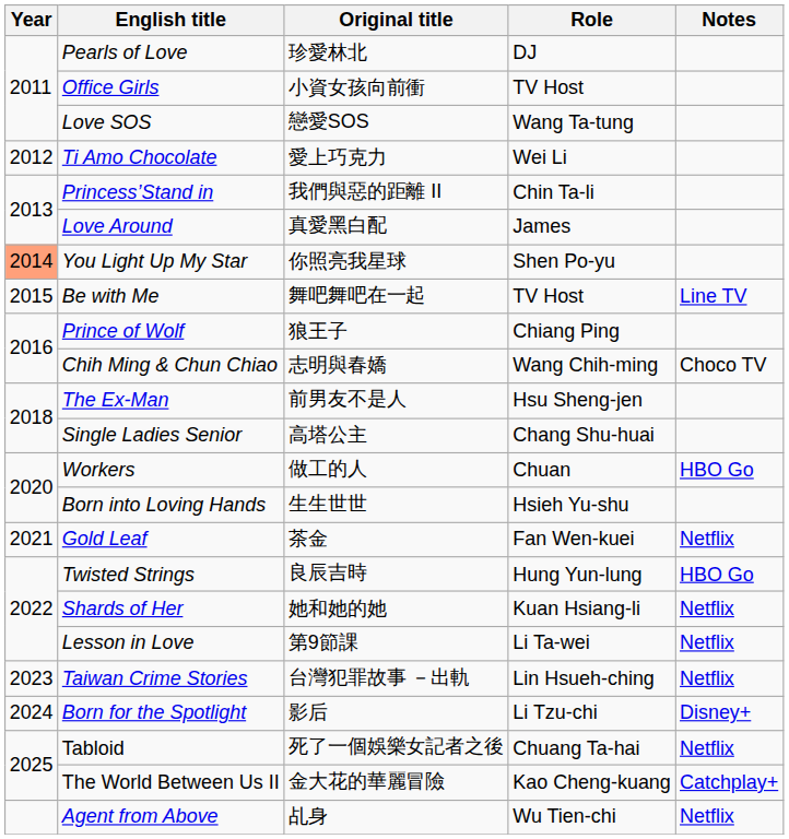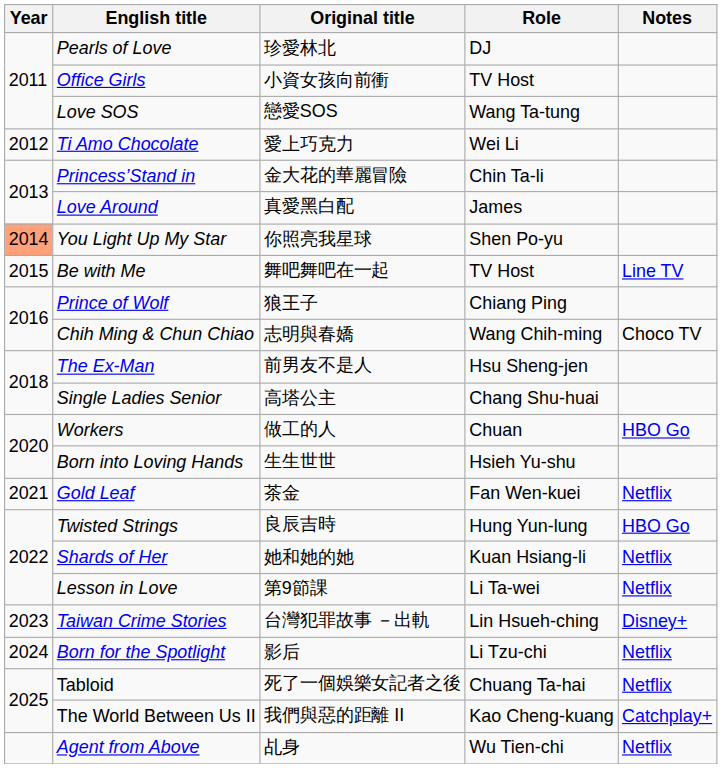Princess’Stand in | Original title: 我們與惡的距離 II -> 金大花的華麗冒險
Taiwan Crime Stories | Notes: Netflix -> Disney+
Born for the Spotlight | Notes: Disney+ -> Netflix
The World Between Us II | Original title: 金大花的華麗冒險 -> 我們與惡的距離 II
